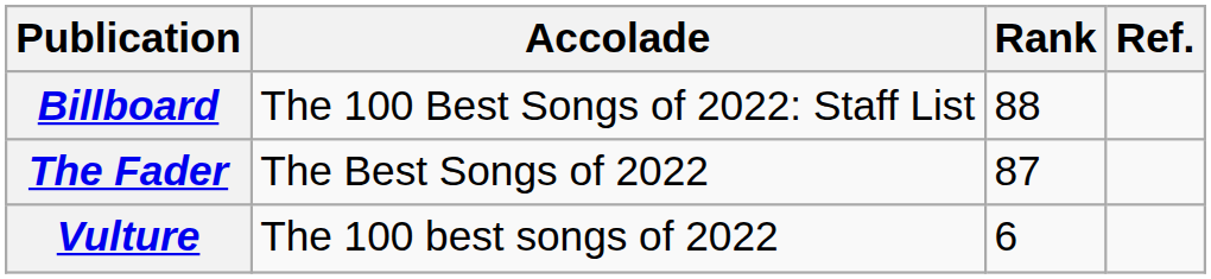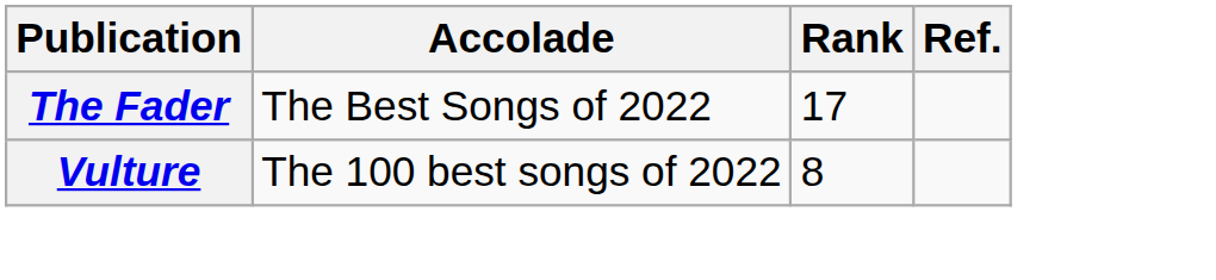- row: Billboard | The 100 Best Songs of 2022: Staff List | 88
The Fader | Rank: 87 -> 17
Vulture | Rank: 6 -> 8
